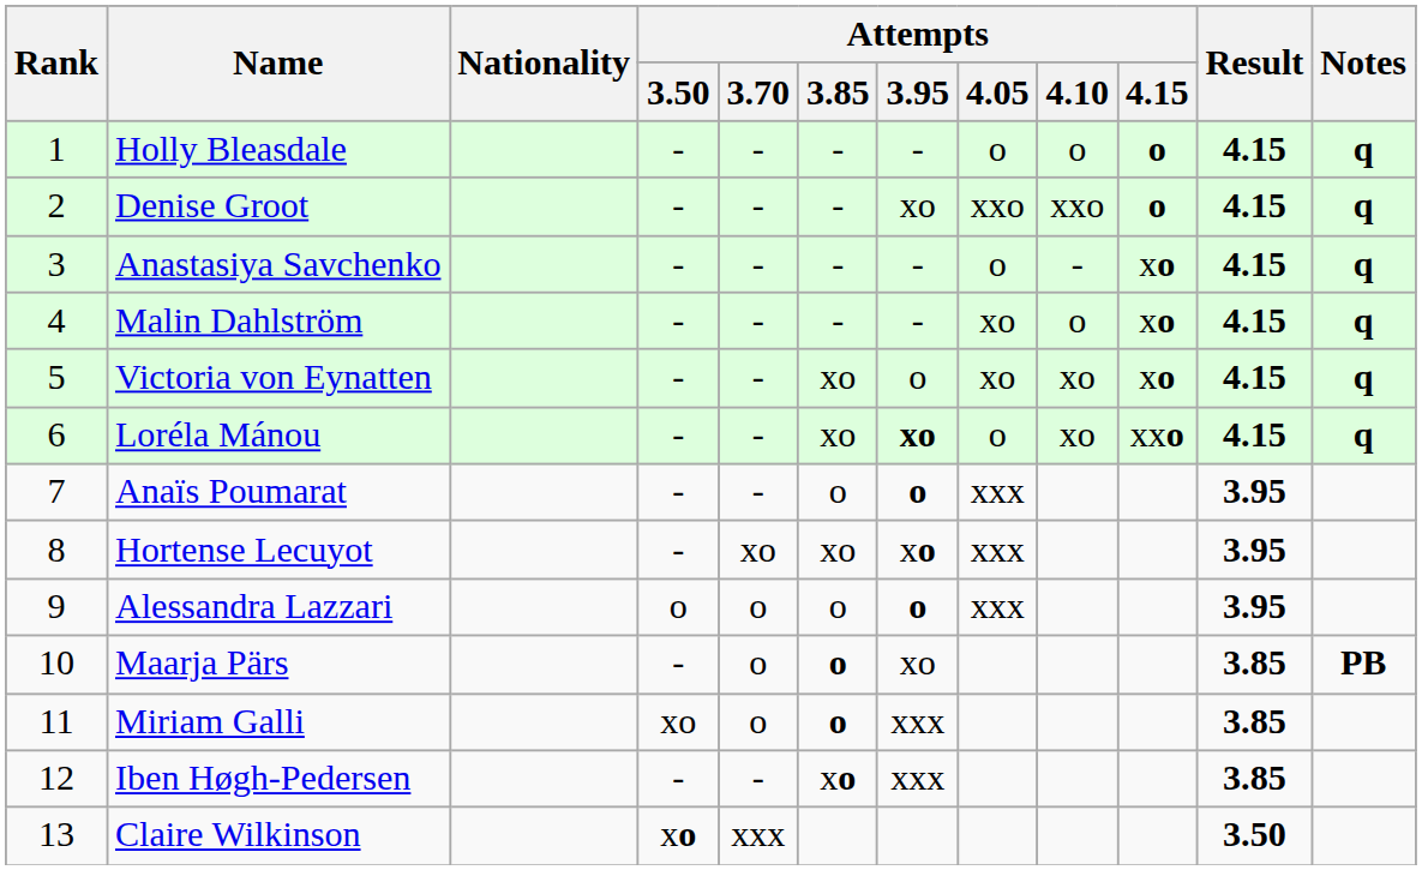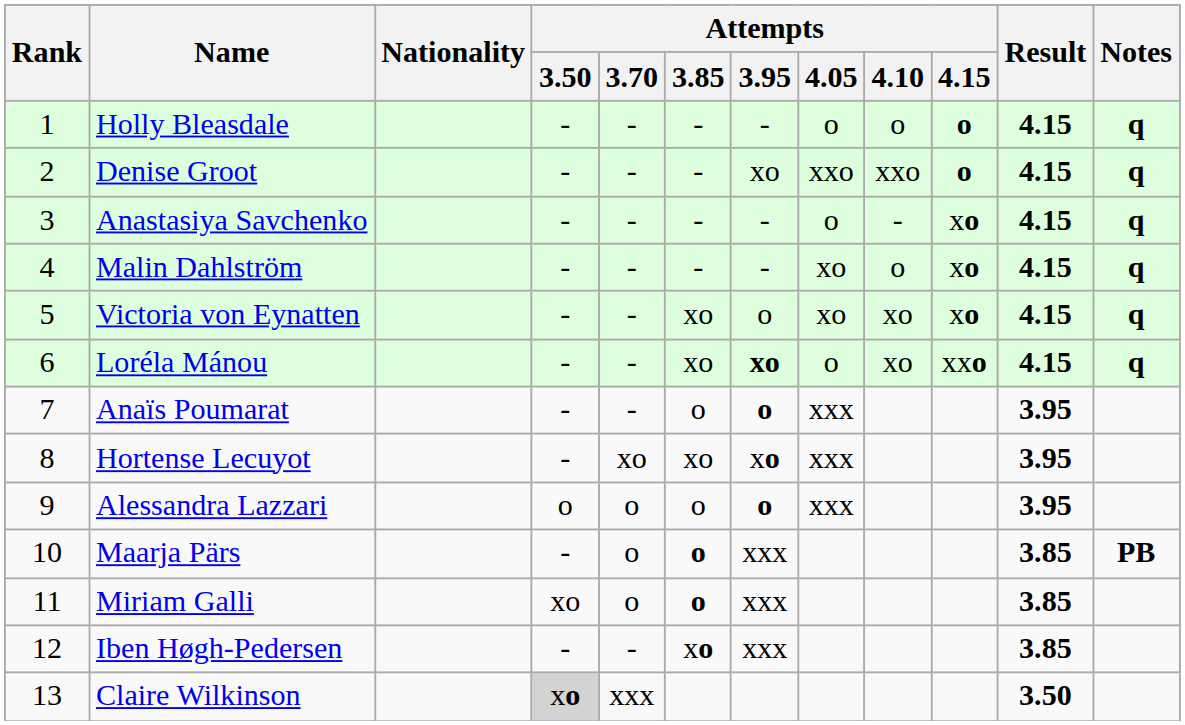Maarja Pärs | Attempts / 3.95: xo -> xxx
Claire Wilkinson | Attempts / 3.50: no background -> lightgrey background
